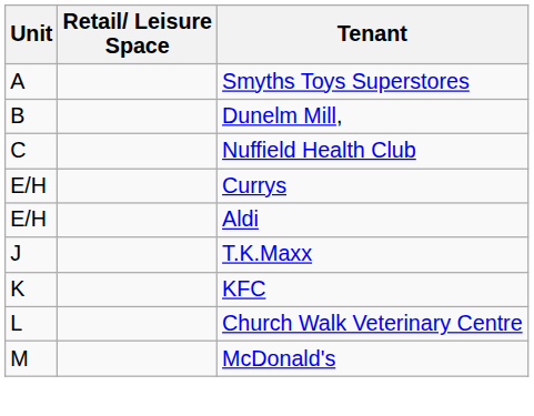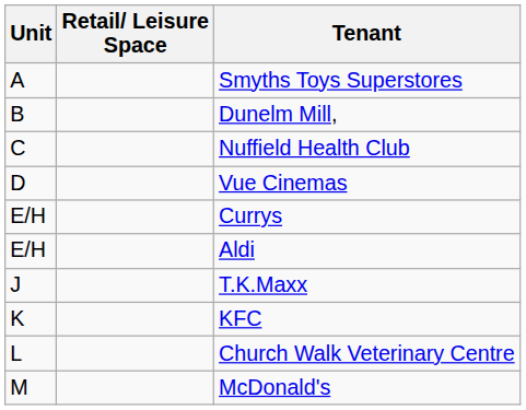+ row: D | Vue Cinemas
